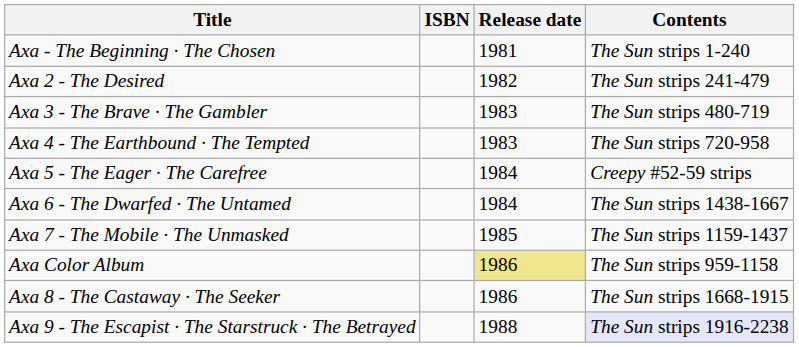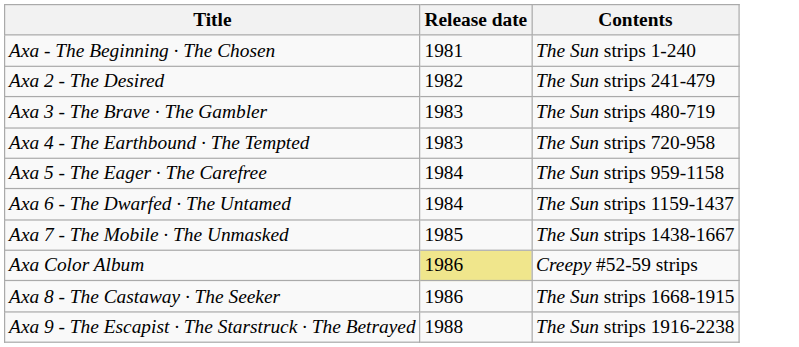- column: ISBN
Axa 5 - The Eager · The Carefree | Contents: Creepy #52-59 strips -> The Sun strips 959-1158
Axa 6 - The Dwarfed · The Untamed | Contents: The Sun strips 1438-1667 -> The Sun strips 1159-1437
Axa 7 - The Mobile · The Unmasked | Contents: The Sun strips 1159-1437 -> The Sun strips 1438-1667
Axa Color Album | Contents: The Sun strips 959-1158 -> Creepy #52-59 strips
Axa 9 - The Escapist · The Starstruck · The Betrayed | Contents: lavender background -> no background
